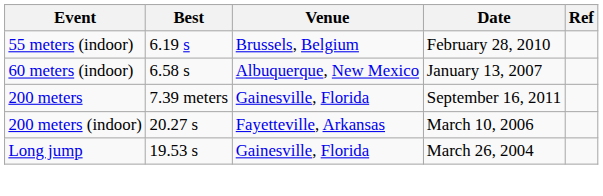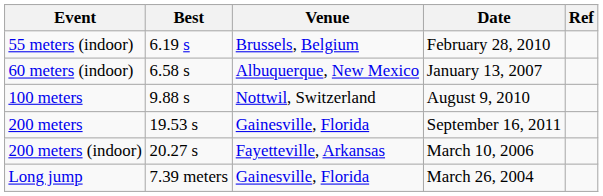+ row: 100 meters | 9.88 s | Nottwil, Switzerland | August 9, 2010
200 meters | Best: 7.39 meters -> 19.53 s
Long jump | Best: 19.53 s -> 7.39 meters
